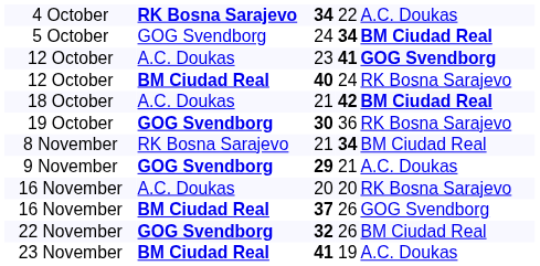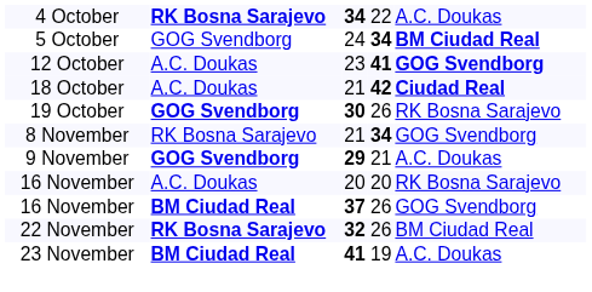- row: 12 October | BM Ciudad Real | 40 | 24 | RK Bosna Sarajevo
18 October / 21 | column 5: BM Ciudad Real -> Ciudad Real
30 | column 4: 36 -> 26
8 November / 21 | column 5: BM Ciudad Real -> GOG Svendborg
32 | column 2: GOG Svendborg -> RK Bosna Sarajevo
